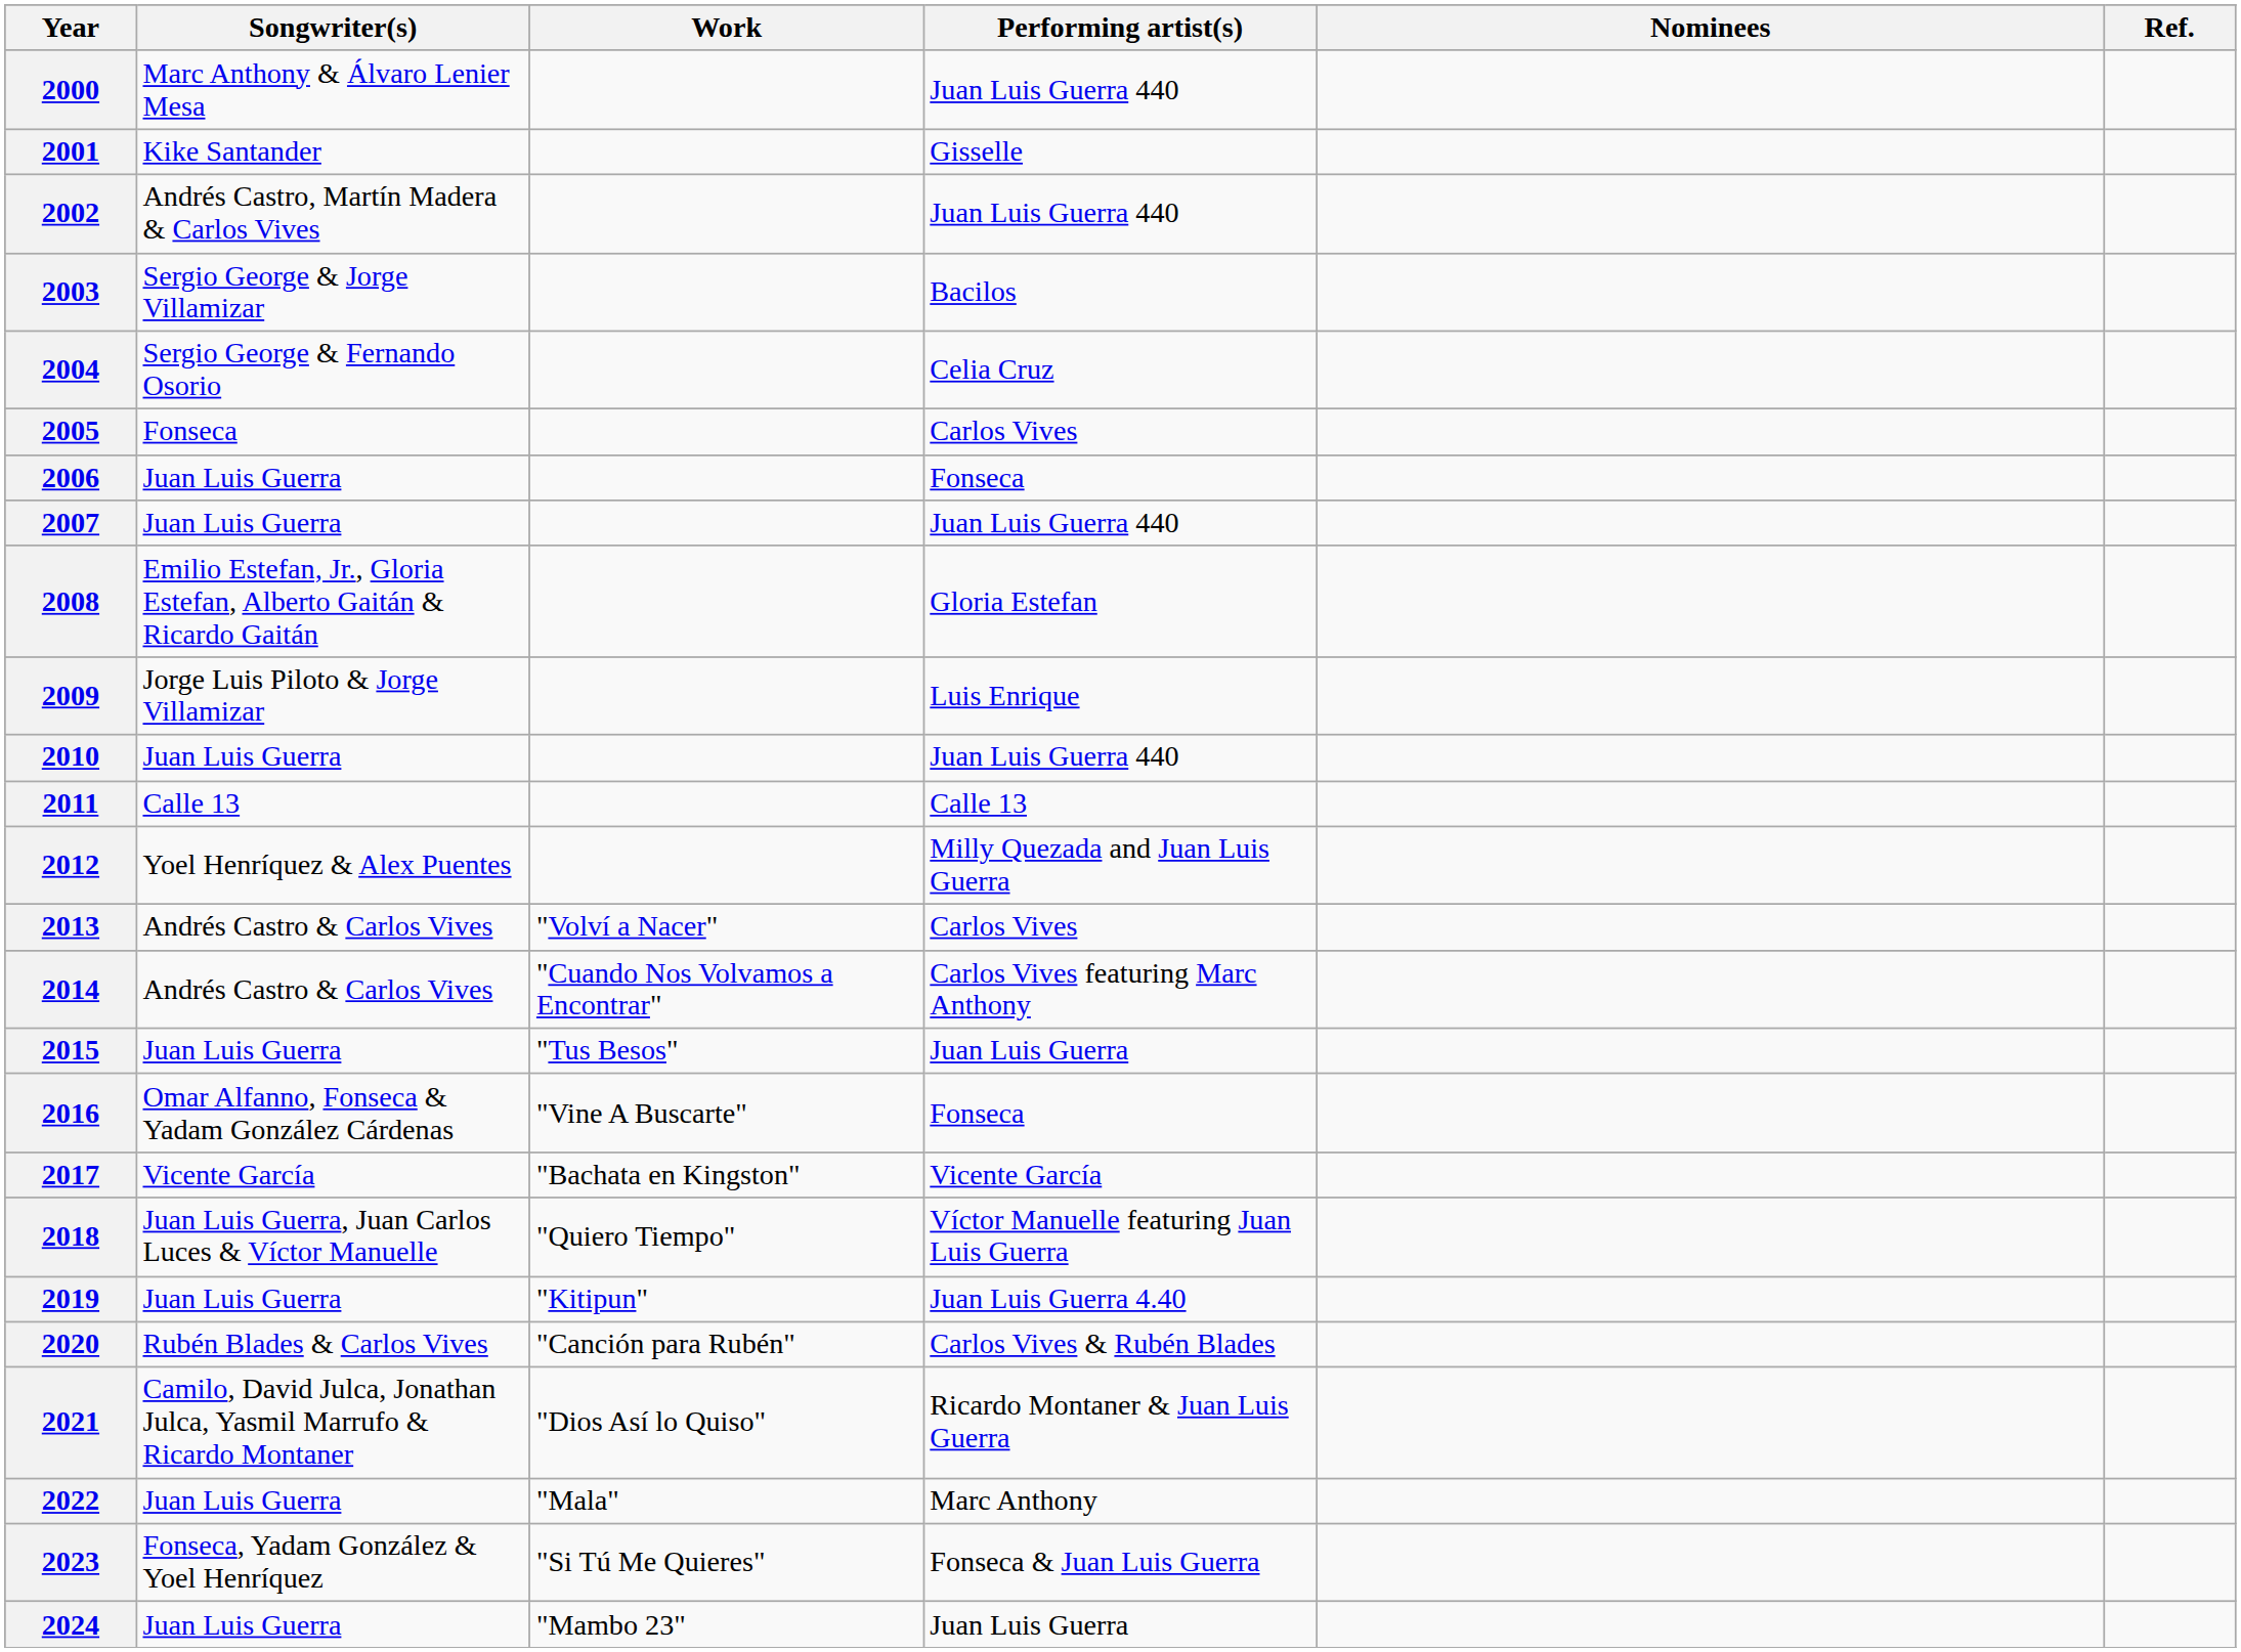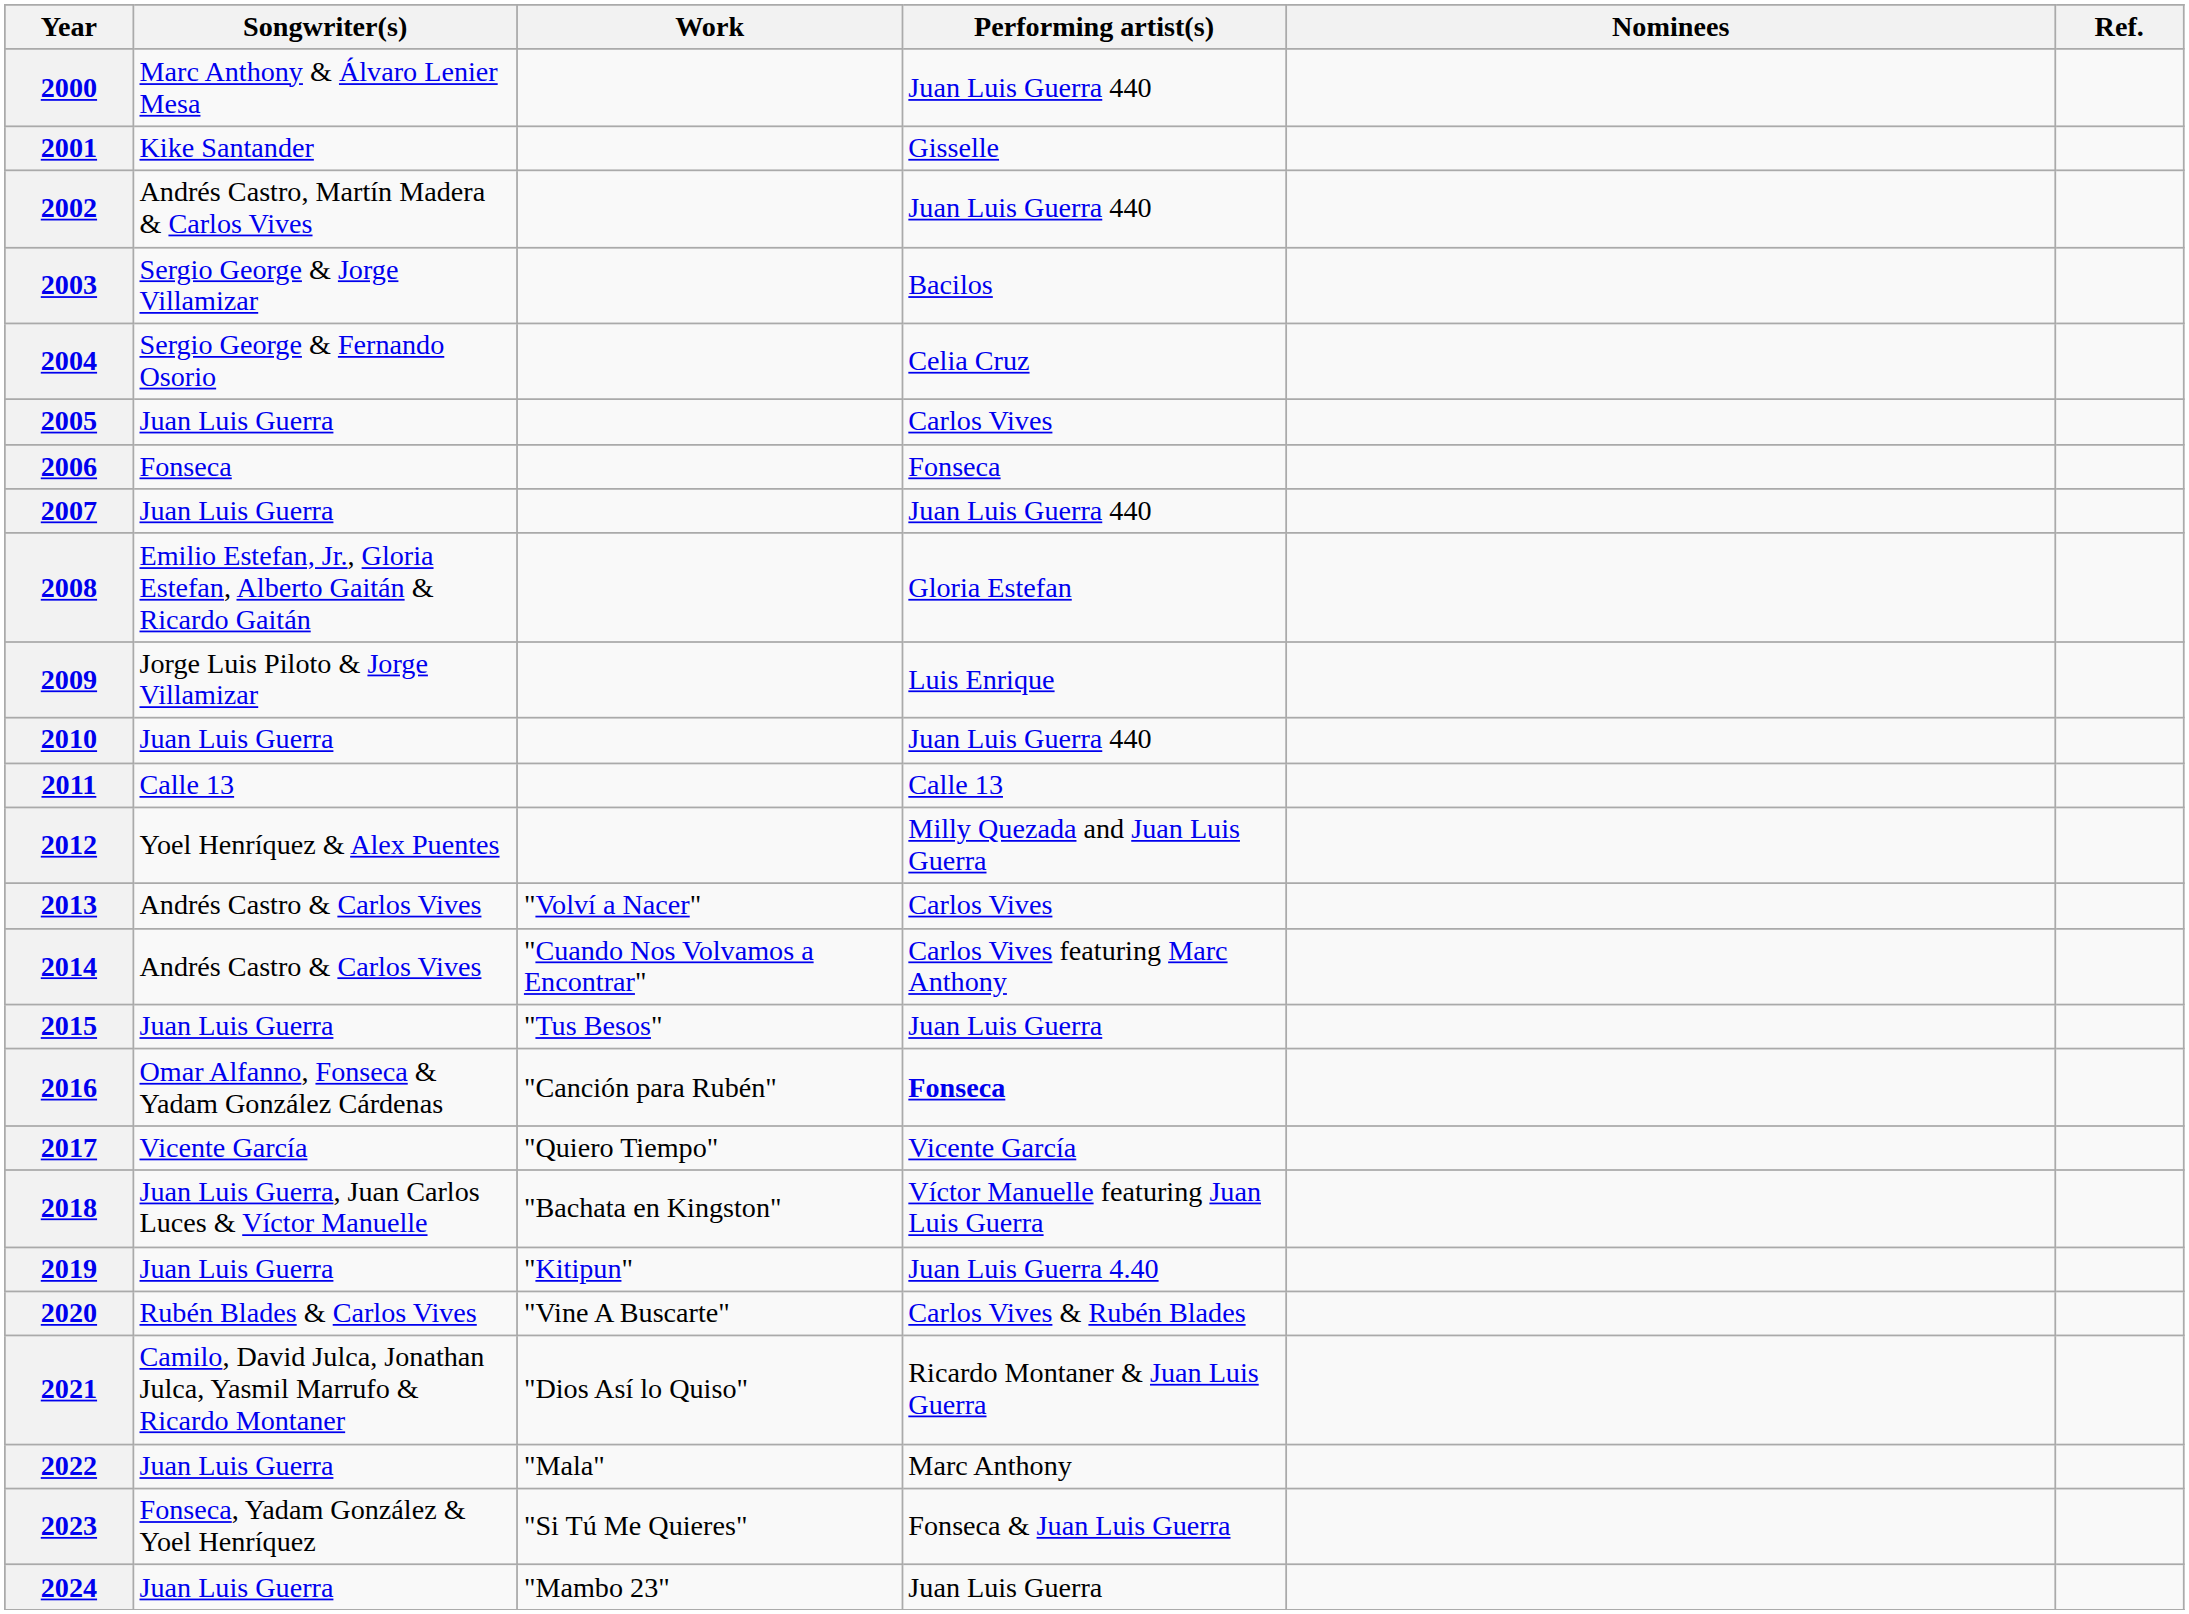2005 | Songwriter(s): Fonseca -> Juan Luis Guerra
2006 | Songwriter(s): Juan Luis Guerra -> Fonseca
2016 | Work: "Vine A Buscarte" -> "Canción para Rubén"
2016 | Performing artist(s): normal -> bold
2017 | Work: "Bachata en Kingston" -> "Quiero Tiempo"
2018 | Work: "Quiero Tiempo" -> "Bachata en Kingston"
2020 | Work: "Canción para Rubén" -> "Vine A Buscarte"
